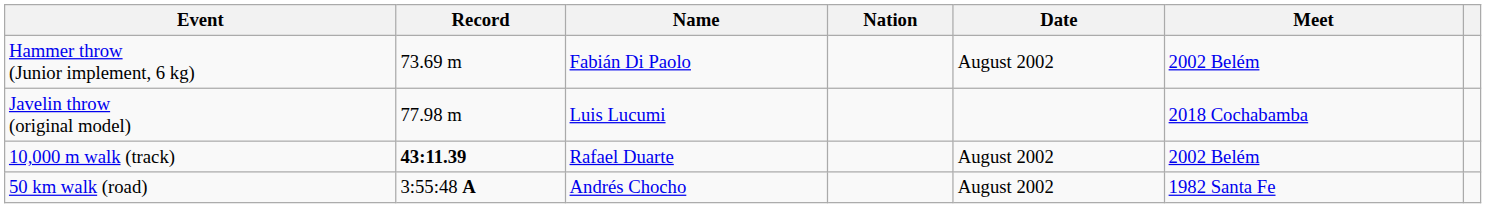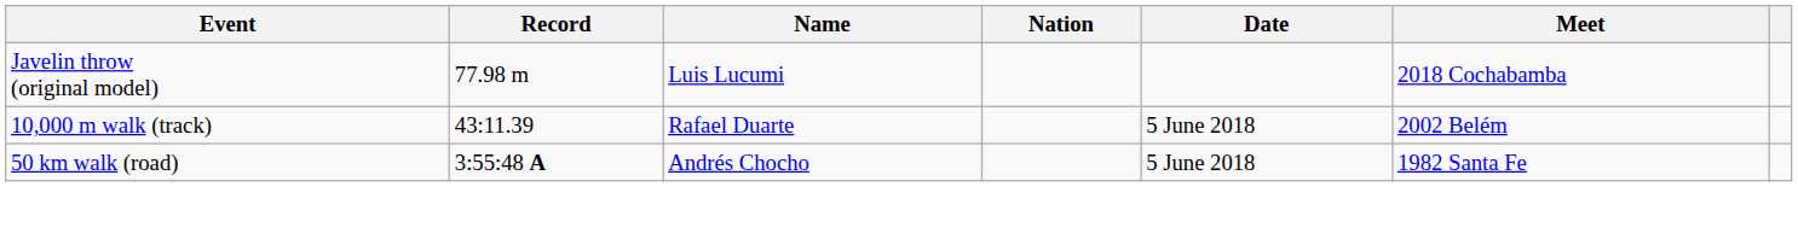- row: Hammer throw (Junior implement, 6 kg) | 73.69 m | Fabián Di Paolo | August 2002 | 2002 Belém
10,000 m walk (track) | Record: bold -> normal
10,000 m walk (track) | Date: August 2002 -> 5 June 2018
50 km walk (road) | Date: August 2002 -> 5 June 2018
